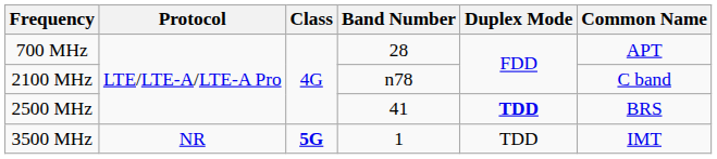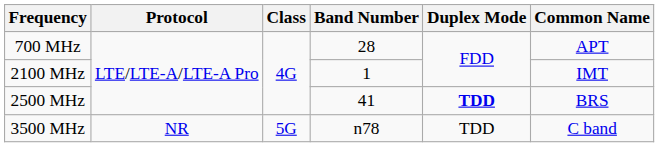2100 MHz | Band Number: n78 -> 1
2100 MHz | Common Name: C band -> IMT
3500 MHz | Class: bold -> normal
3500 MHz | Band Number: 1 -> n78
3500 MHz | Common Name: IMT -> C band
